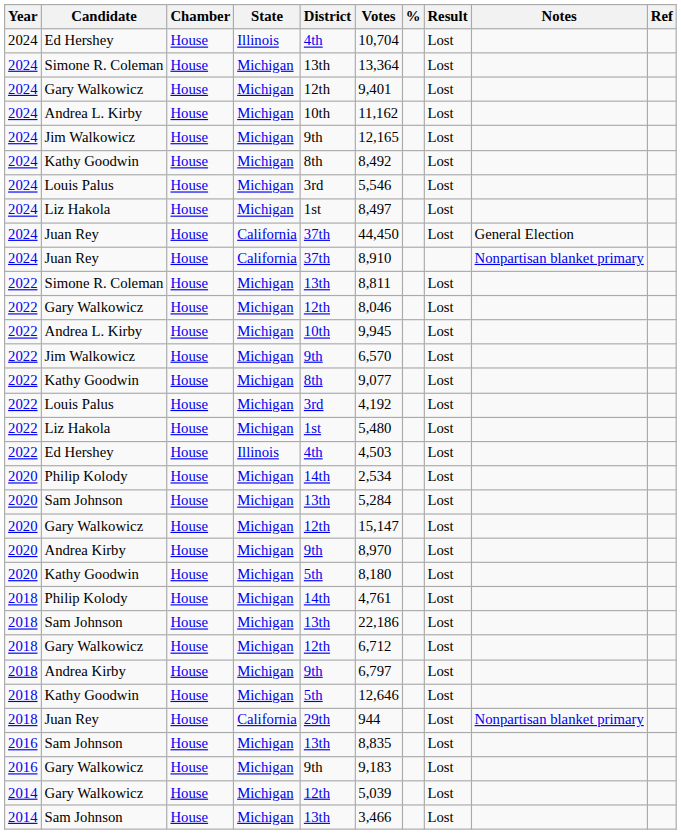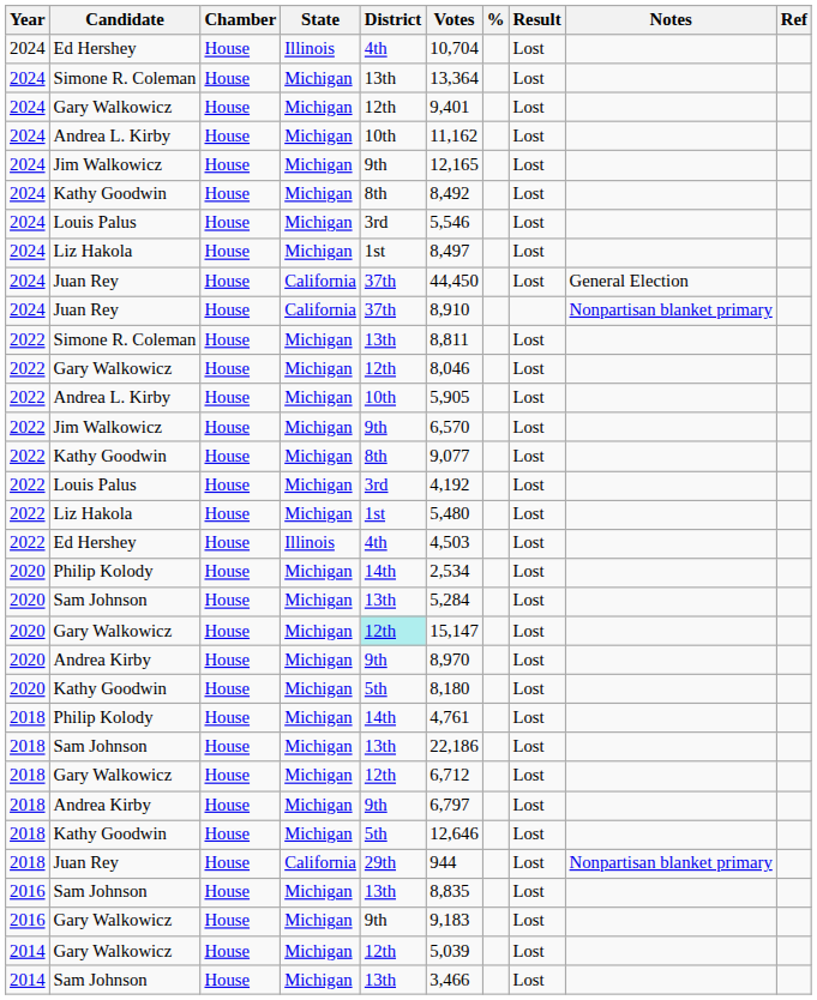2022 / Andrea L. Kirby | Votes: 9,945 -> 5,905
2020 / Gary Walkowicz | District: no background -> paleturquoise background
